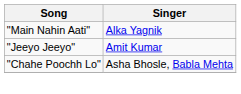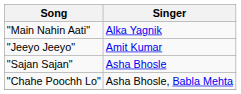+ row: "Sajan Sajan" | Asha Bhosle
